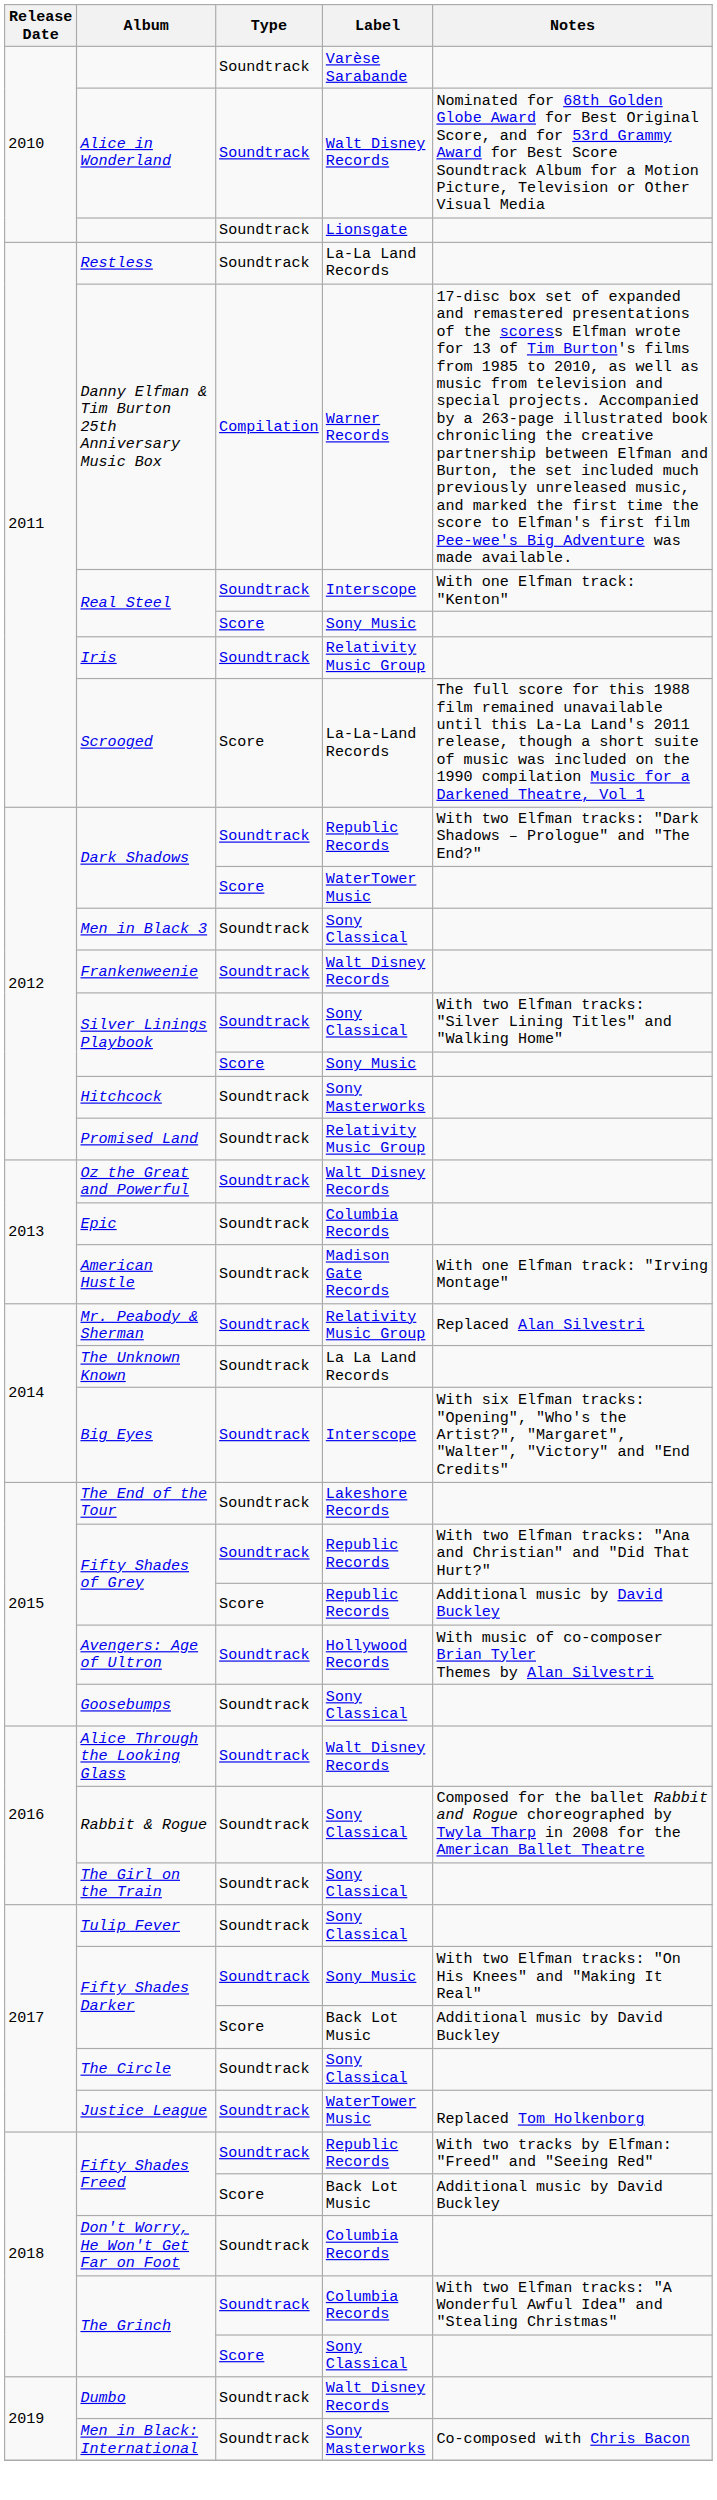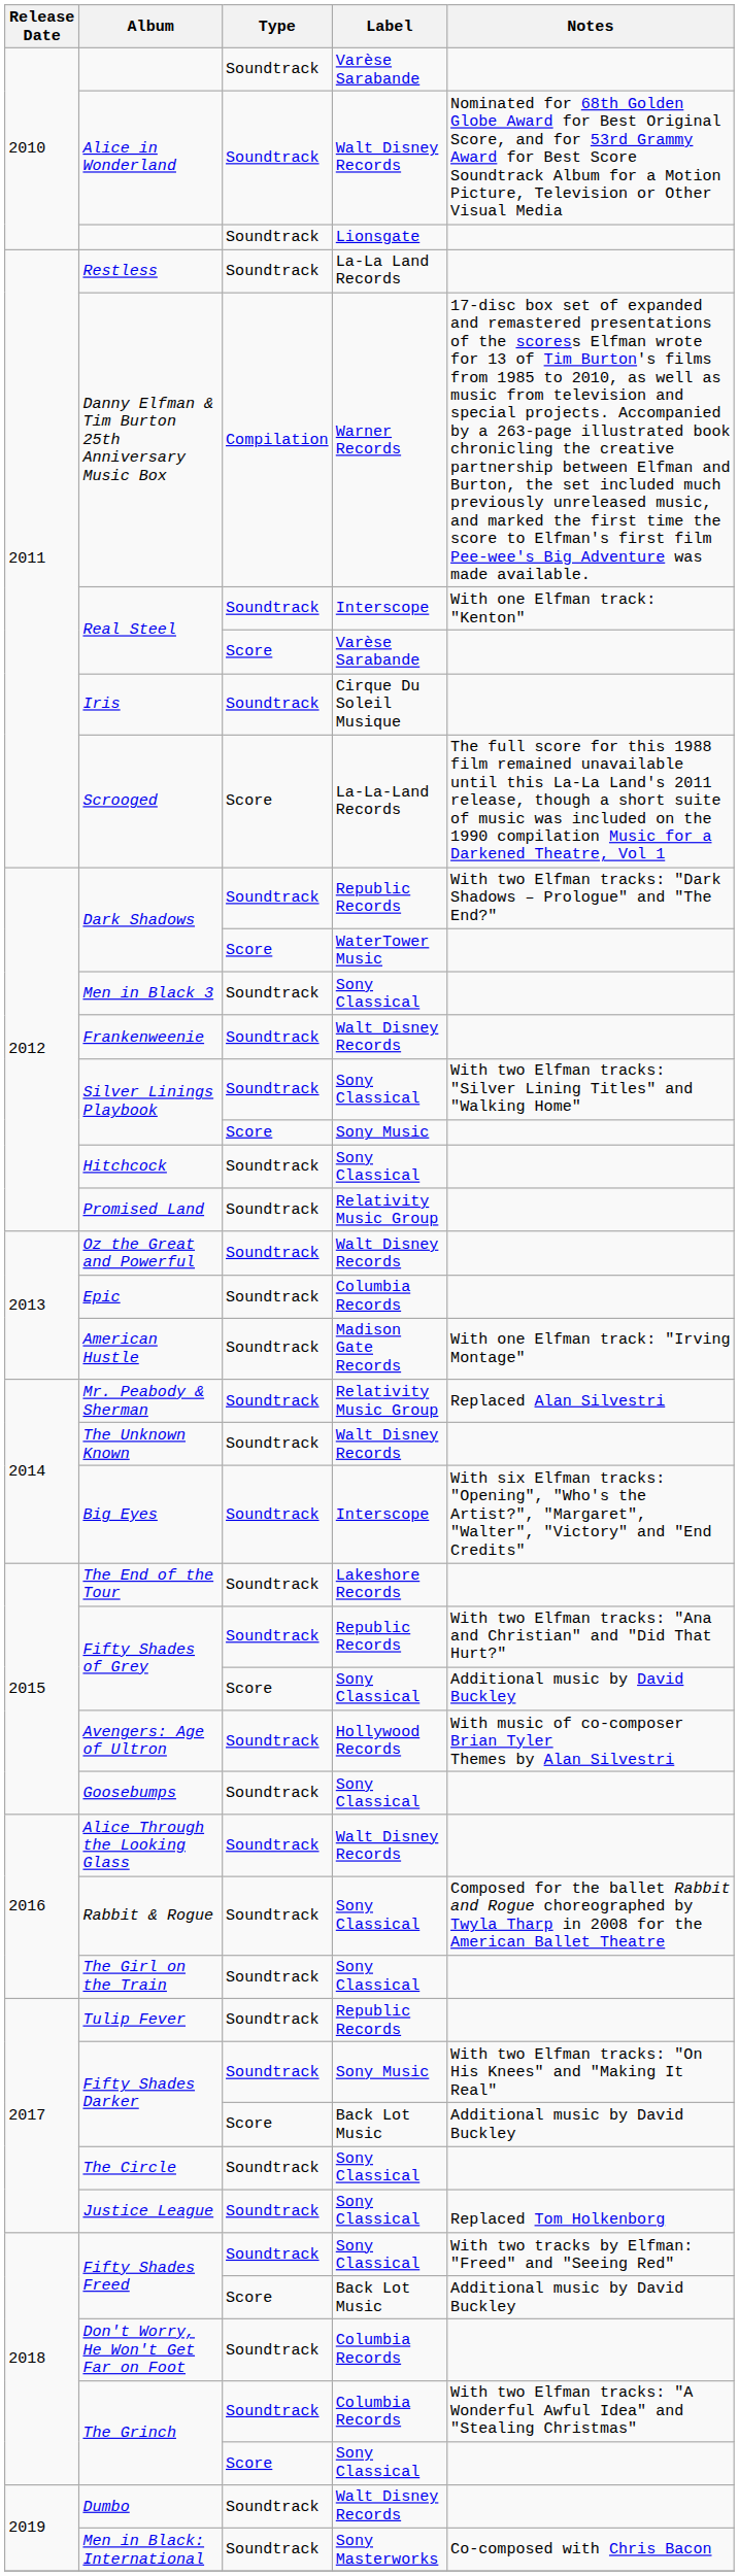Real Steel / Score | Label: Sony Music -> Varèse Sarabande
Iris | Label: Relativity Music Group -> Cirque Du Soleil Musique
Hitchcock | Label: Sony Masterworks -> Sony Classical
The Unknown Known | Label: La La Land Records -> Walt Disney Records
Fifty Shades of Grey / Score | Label: Republic Records -> Sony Classical
Tulip Fever | Label: Sony Classical -> Republic Records
Justice League | Label: WaterTower Music -> Sony Classical
Fifty Shades Freed / Soundtrack | Label: Republic Records -> Sony Classical
